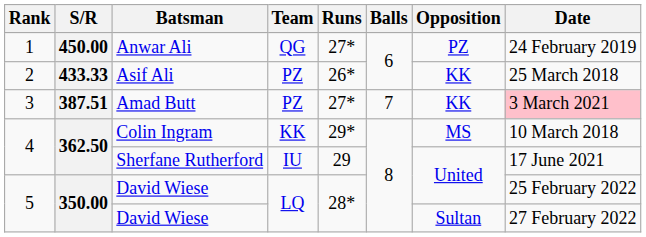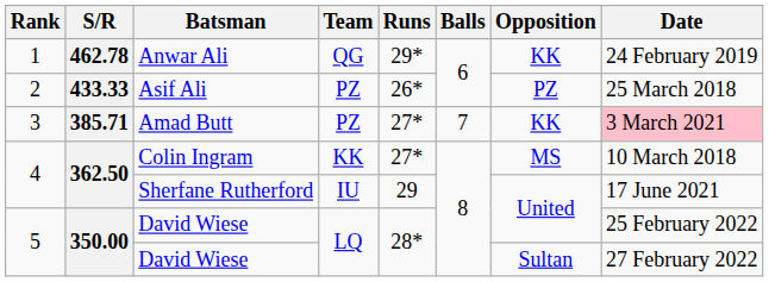Anwar Ali | S/R: 450.00 -> 462.78
Anwar Ali | Runs: 27* -> 29*
Anwar Ali | Opposition: PZ -> KK
Asif Ali | Opposition: KK -> PZ
Amad Butt | S/R: 387.51 -> 385.71
Colin Ingram | Runs: 29* -> 27*
